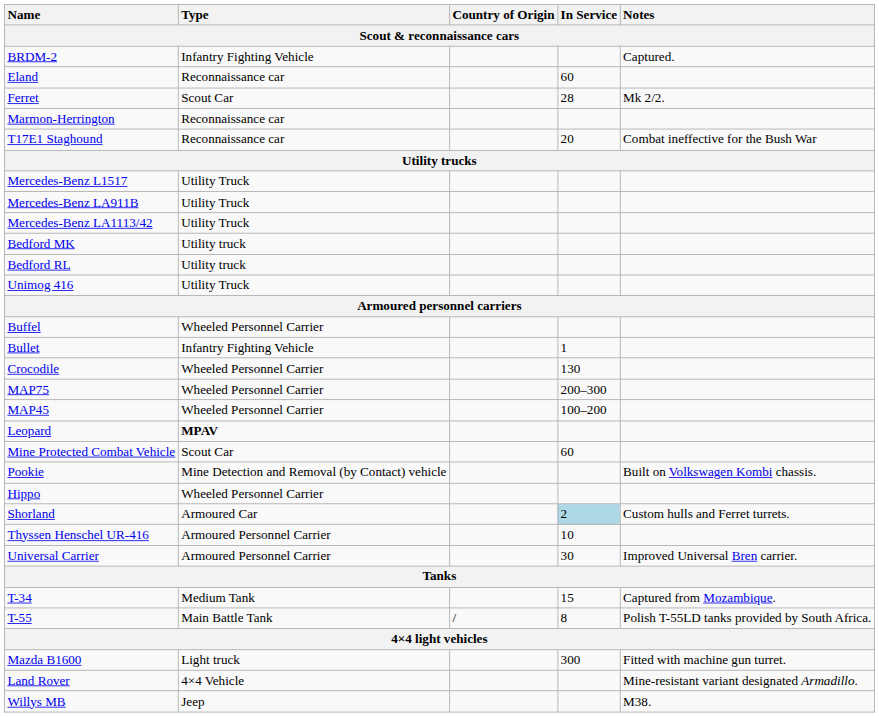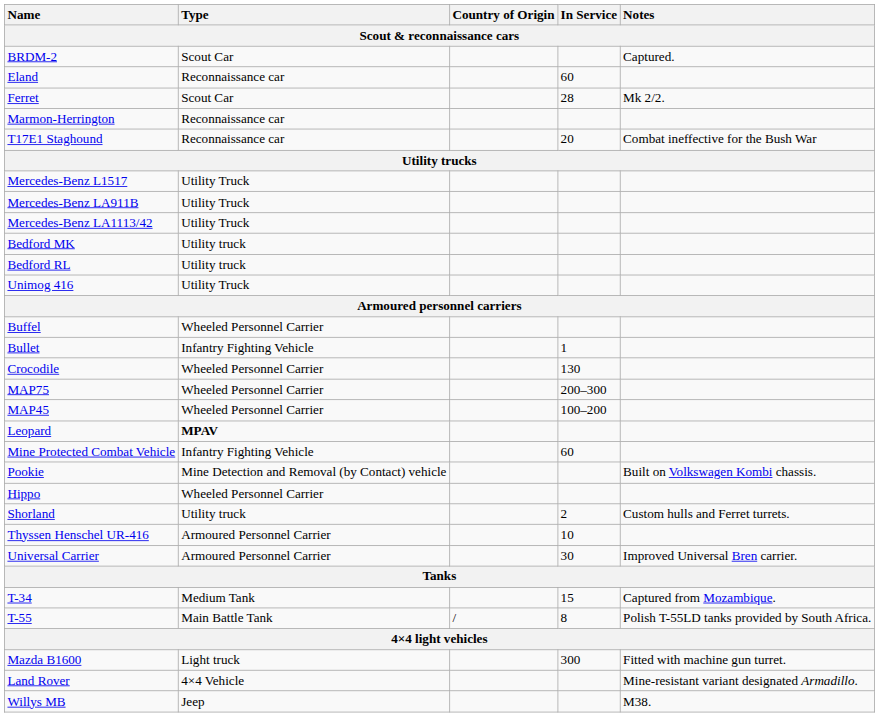BRDM-2 | Type: Infantry Fighting Vehicle -> Scout Car
Mine Protected Combat Vehicle | Type: Scout Car -> Infantry Fighting Vehicle
Shorland | Type: Armoured Car -> Utility truck
Shorland | In Service: lightblue background -> no background
